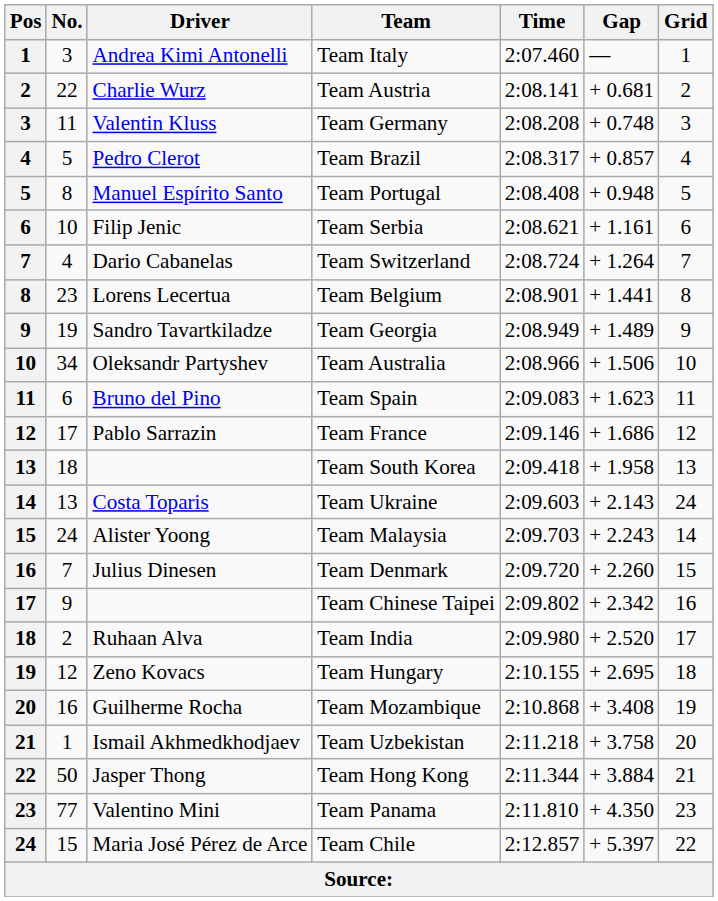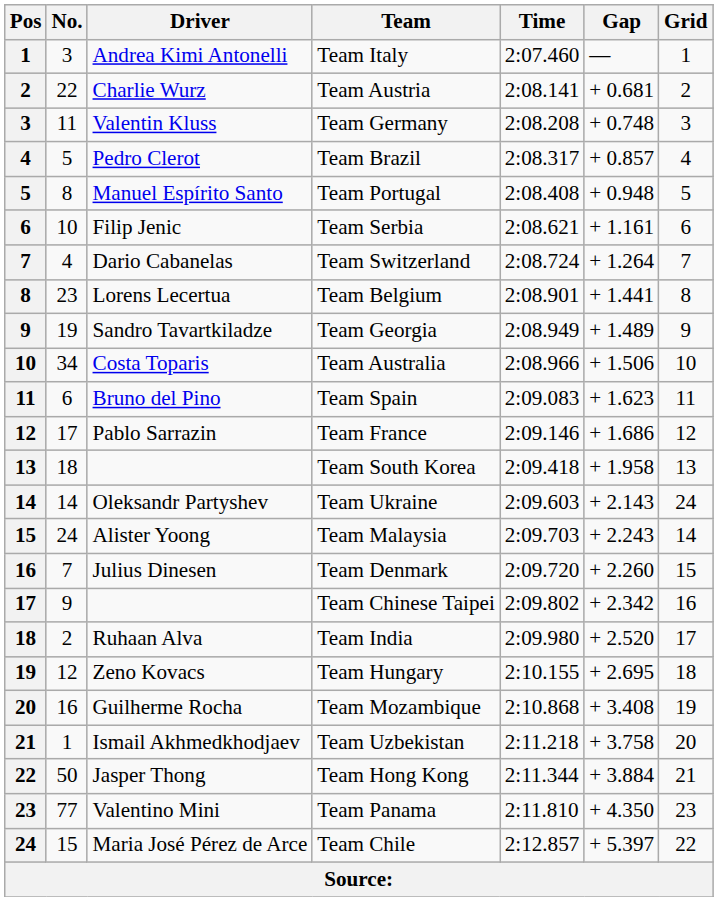Team Australia | Driver: Oleksandr Partyshev -> Costa Toparis
Team Ukraine | No.: 13 -> 14
Team Ukraine | Driver: Costa Toparis -> Oleksandr Partyshev
